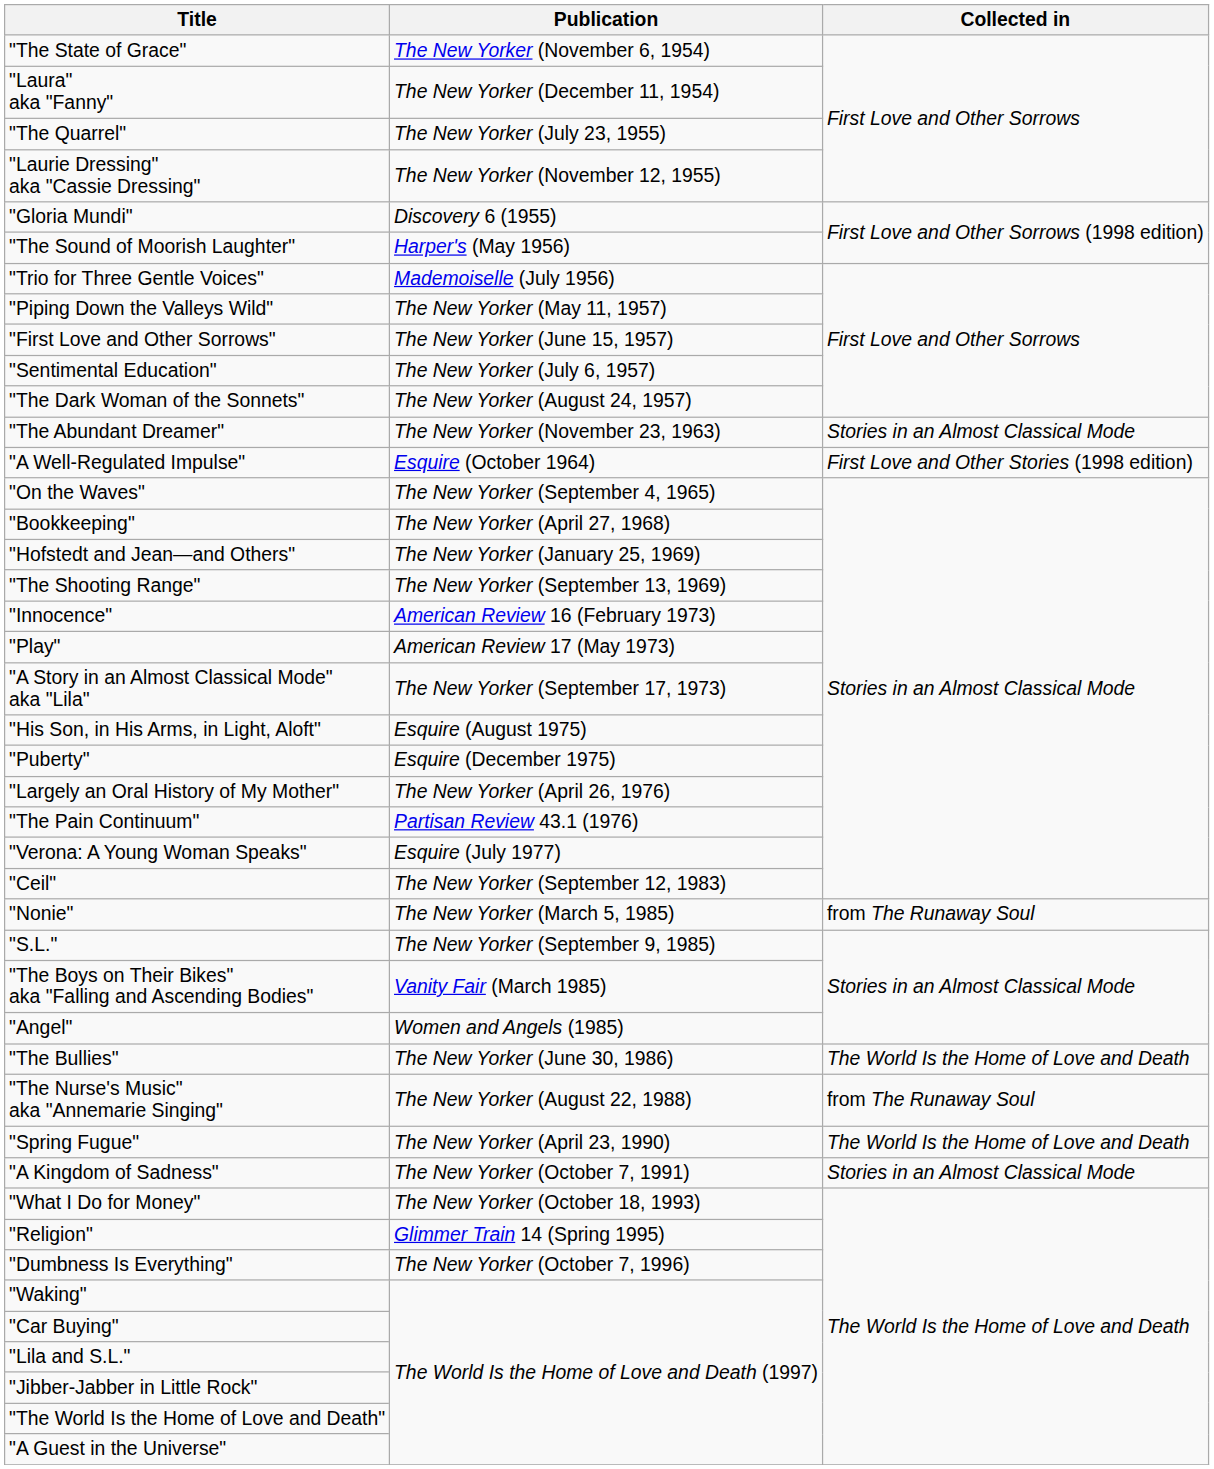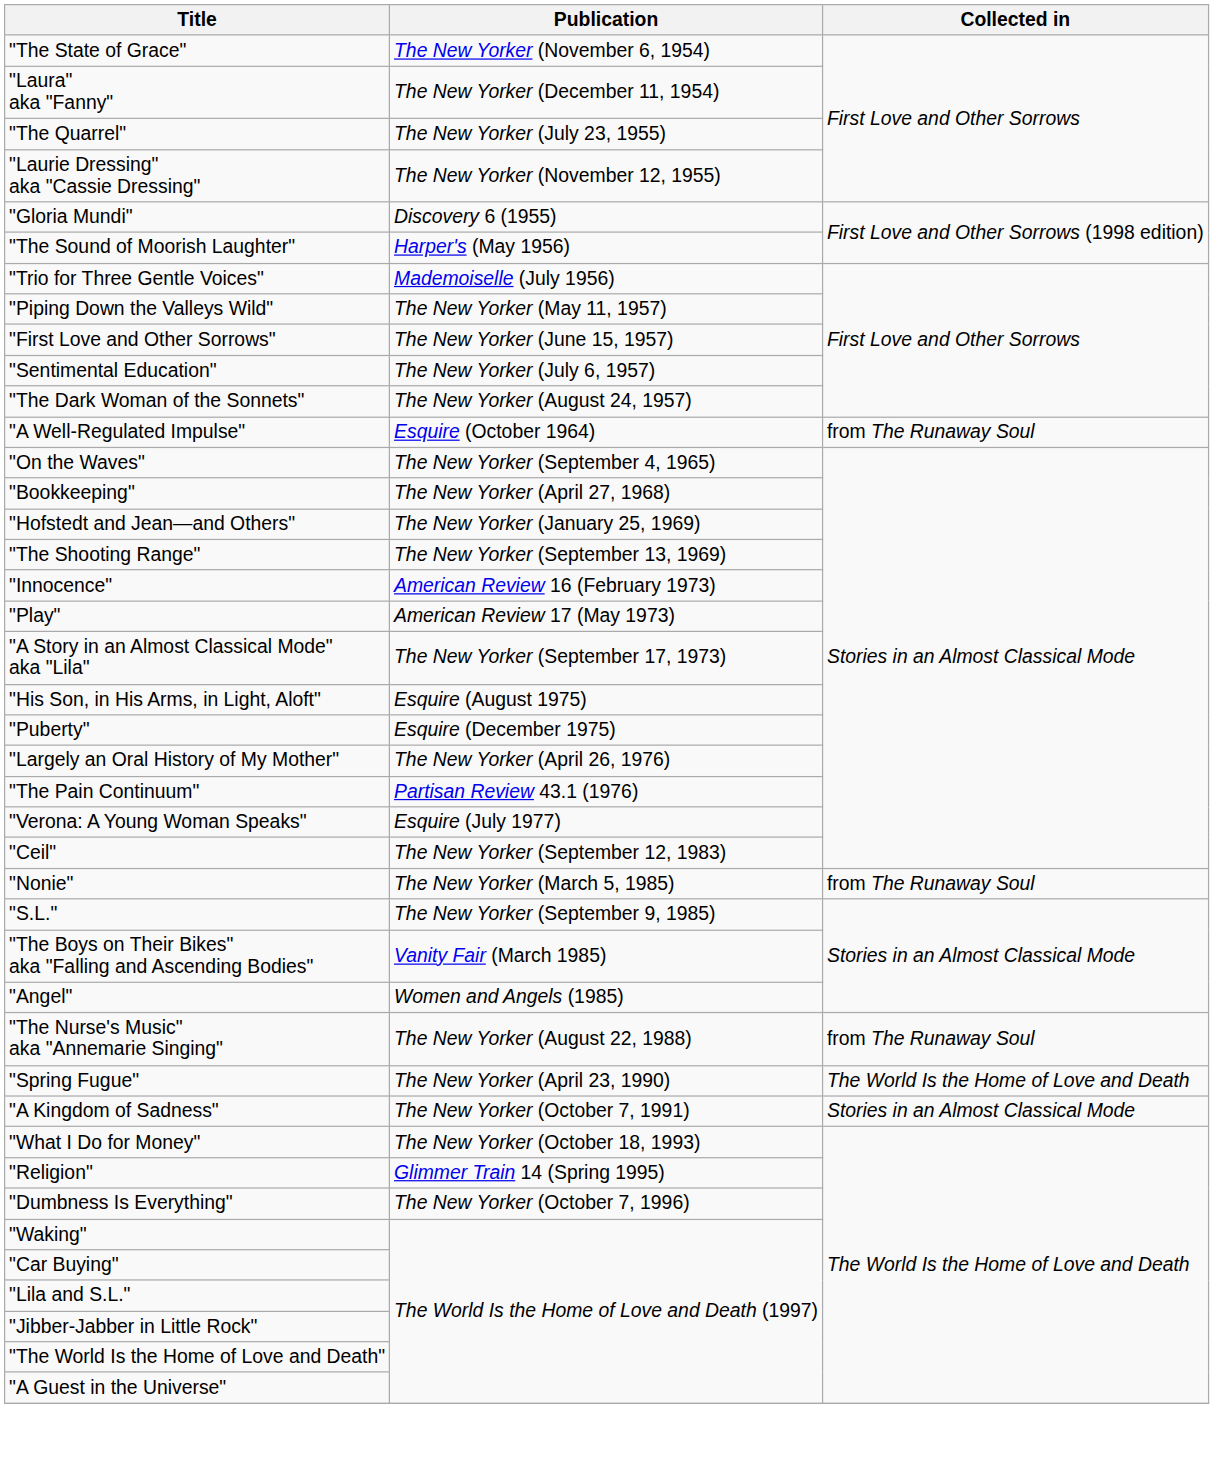- row: "The Abundant Dreamer" | The New Yorker (November 23, 1963) | Stories in an Almost Classical Mode
"A Well-Regulated Impulse" | Collected in: First Love and Other Stories (1998 edition) -> from The Runaway Soul
- row: "The Bullies" | The New Yorker (June 30, 1986) | The World Is the Home of Love and Death
